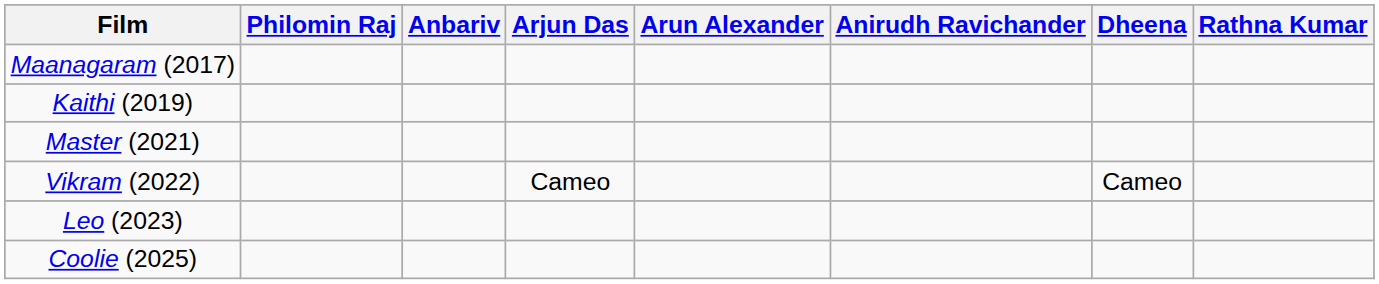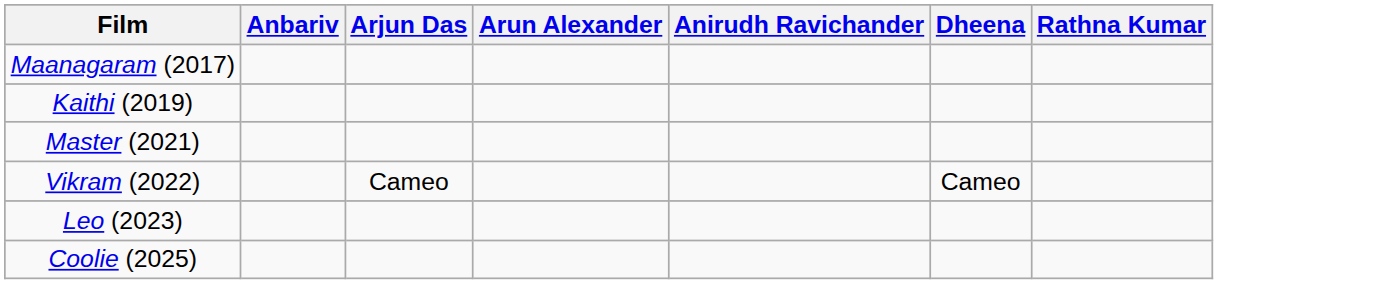- column: Philomin Raj
